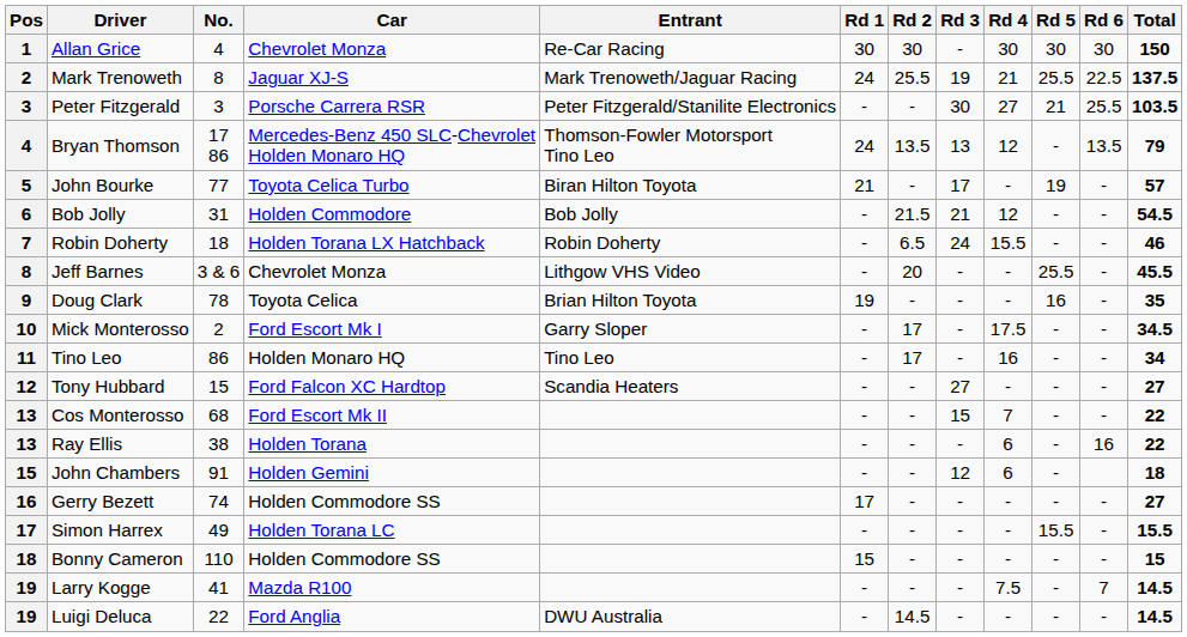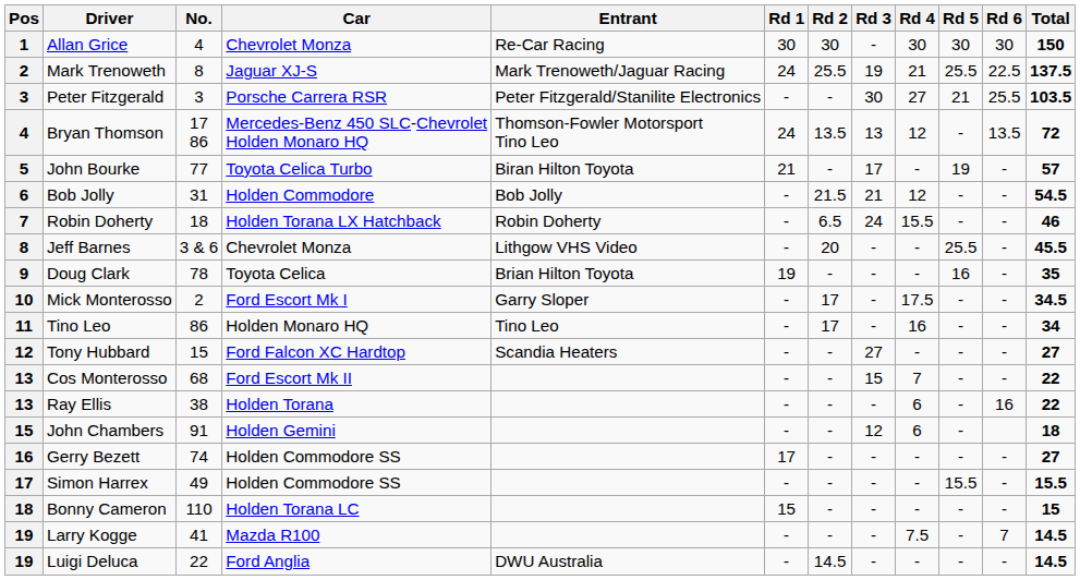Bryan Thomson | Total: 79 -> 72
Simon Harrex | Car: Holden Torana LC -> Holden Commodore SS
Bonny Cameron | Car: Holden Commodore SS -> Holden Torana LC
